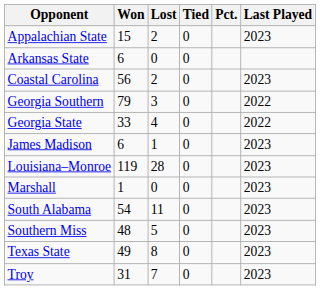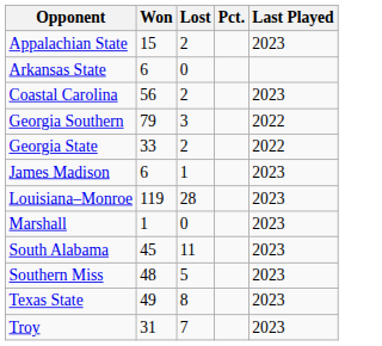- column: Tied | 0 | 0 | 0 | 0 | 0 | 0 | 0 | 0 | 0 | 0 | 0 | 0
Georgia State | Lost: 4 -> 2
South Alabama | Won: 54 -> 45
